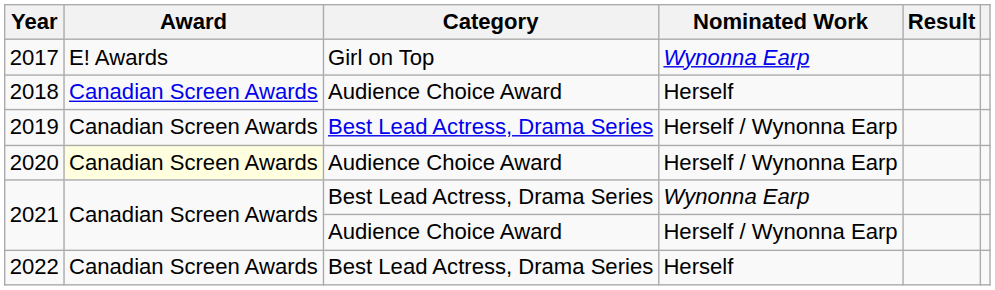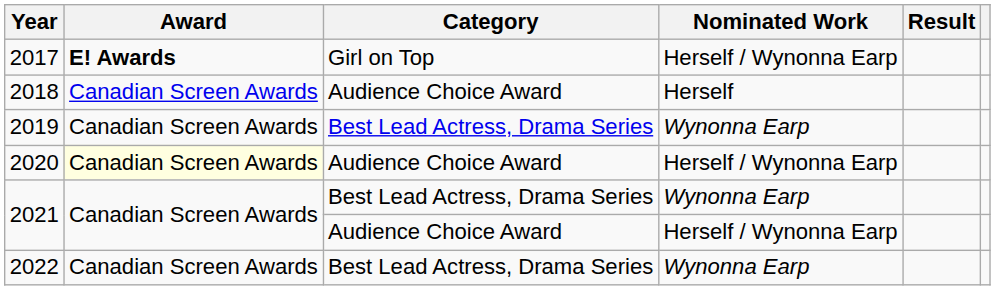2017 | Award: normal -> bold
2017 | Nominated Work: Wynonna Earp -> Herself / Wynonna Earp
2019 | Nominated Work: Herself / Wynonna Earp -> Wynonna Earp
2022 | Nominated Work: Herself -> Wynonna Earp
